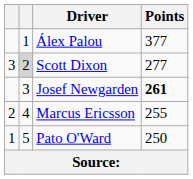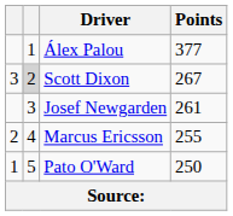Scott Dixon | Points: 277 -> 267
Josef Newgarden | Points: bold -> normal
